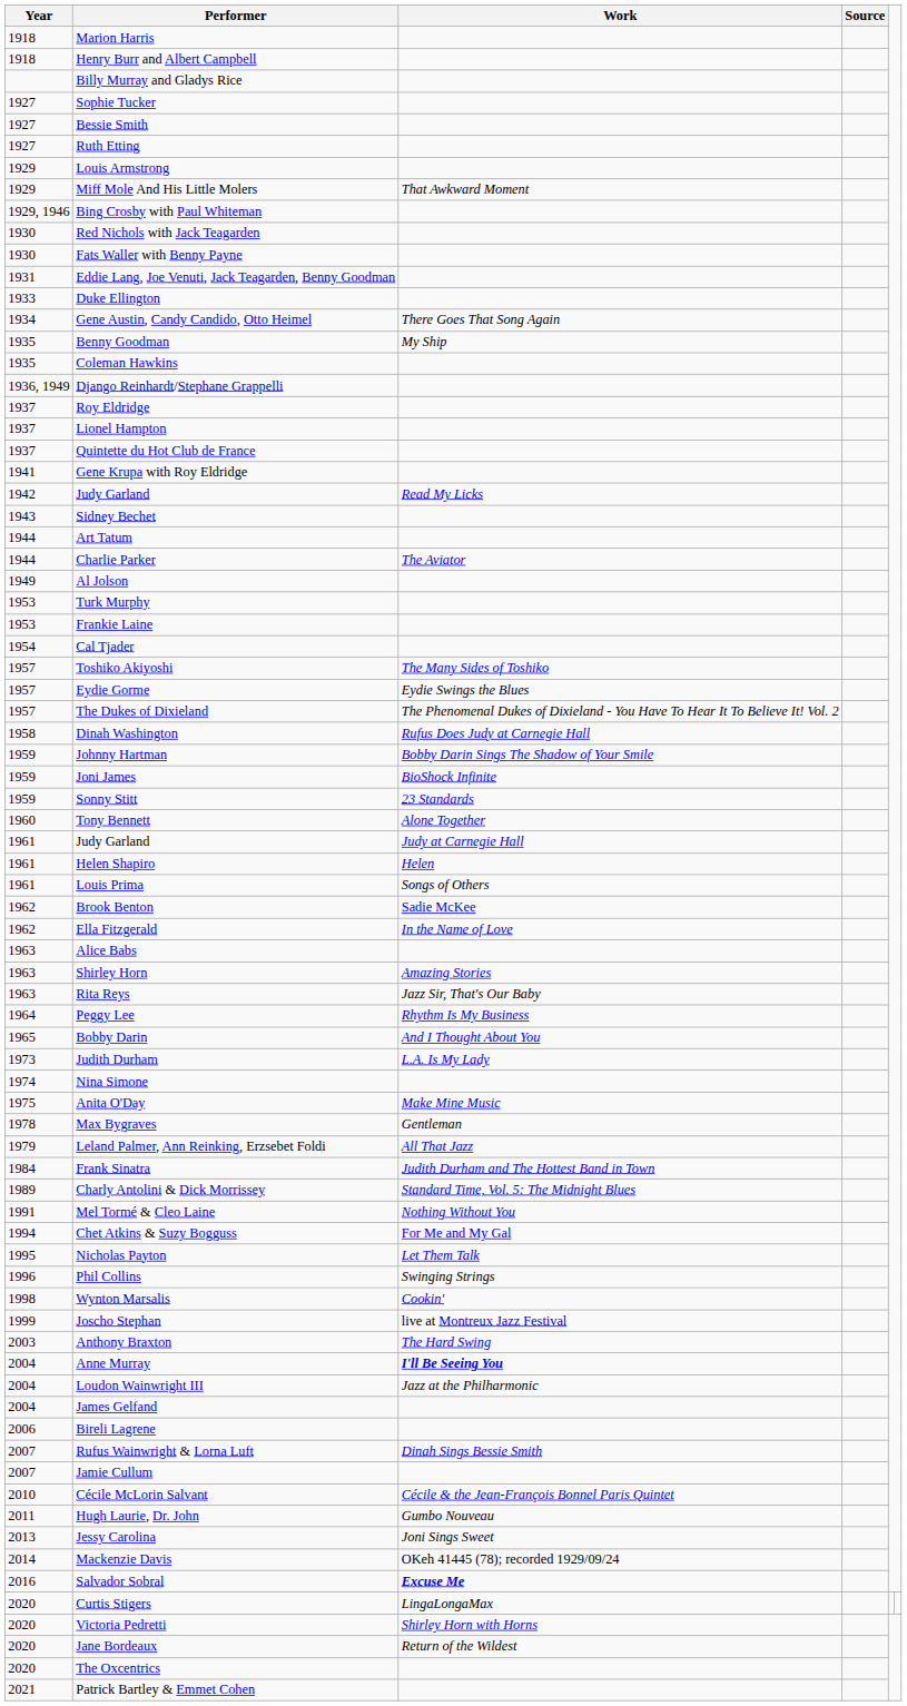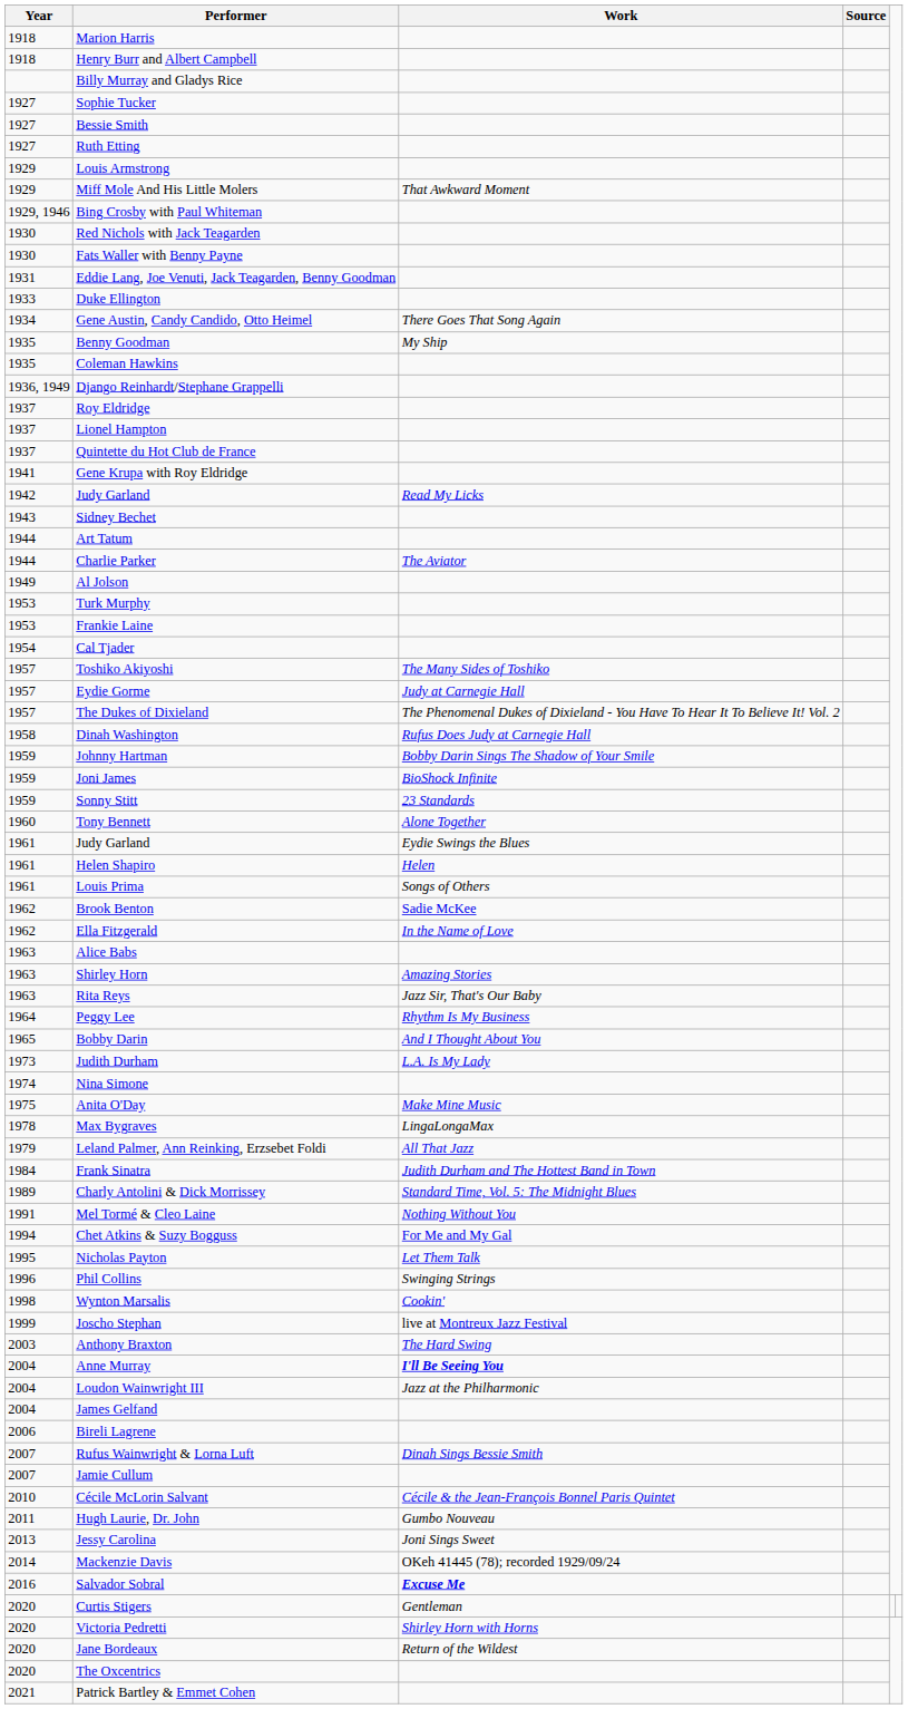Eydie Gorme | Work: Eydie Swings the Blues -> Judy at Carnegie Hall
1961 / Judy Garland | Work: Judy at Carnegie Hall -> Eydie Swings the Blues
Max Bygraves | Work: Gentleman -> LingaLongaMax
Curtis Stigers | Work: LingaLongaMax -> Gentleman
